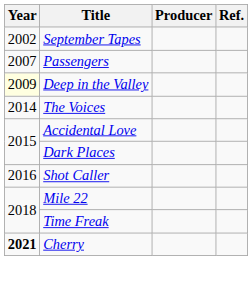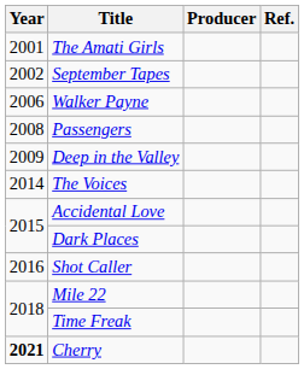+ row: 2001 | The Amati Girls
+ row: 2006 | Walker Payne
Passengers | Year: 2007 -> 2008
Deep in the Valley | Year: lightyellow background -> no background
